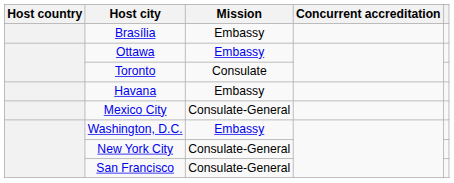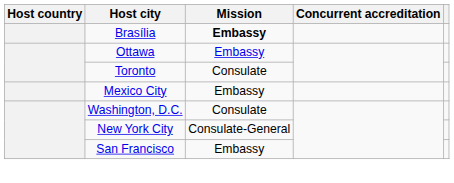Brasília | Mission: normal -> bold
- row: Havana | Embassy
Mexico City | Mission: Consulate-General -> Embassy
Washington, D.C. | Mission: Embassy -> Consulate
San Francisco | Mission: Consulate-General -> Embassy
